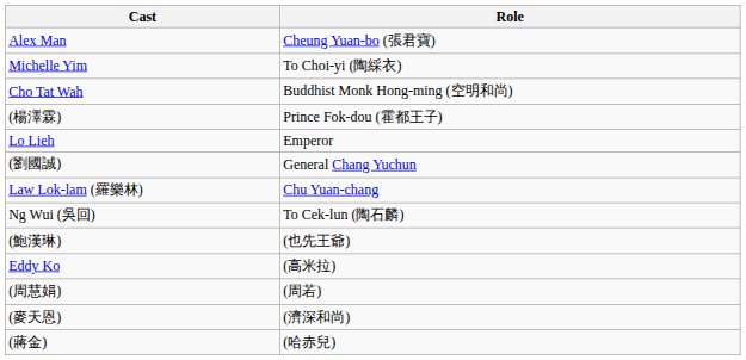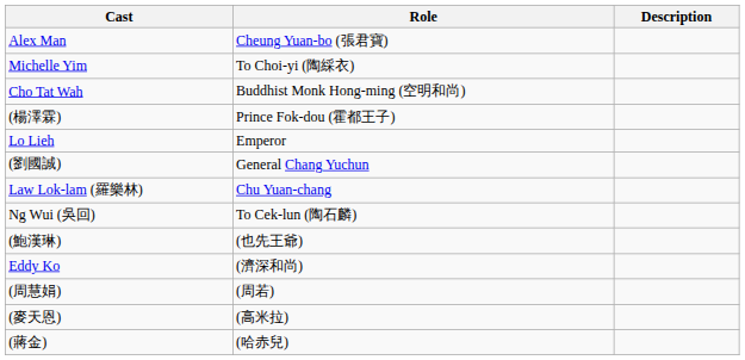+ column: Description
Eddy Ko | Role: (高米拉) -> (濟深和尚)
(麥天恩) | Role: (濟深和尚) -> (高米拉)
